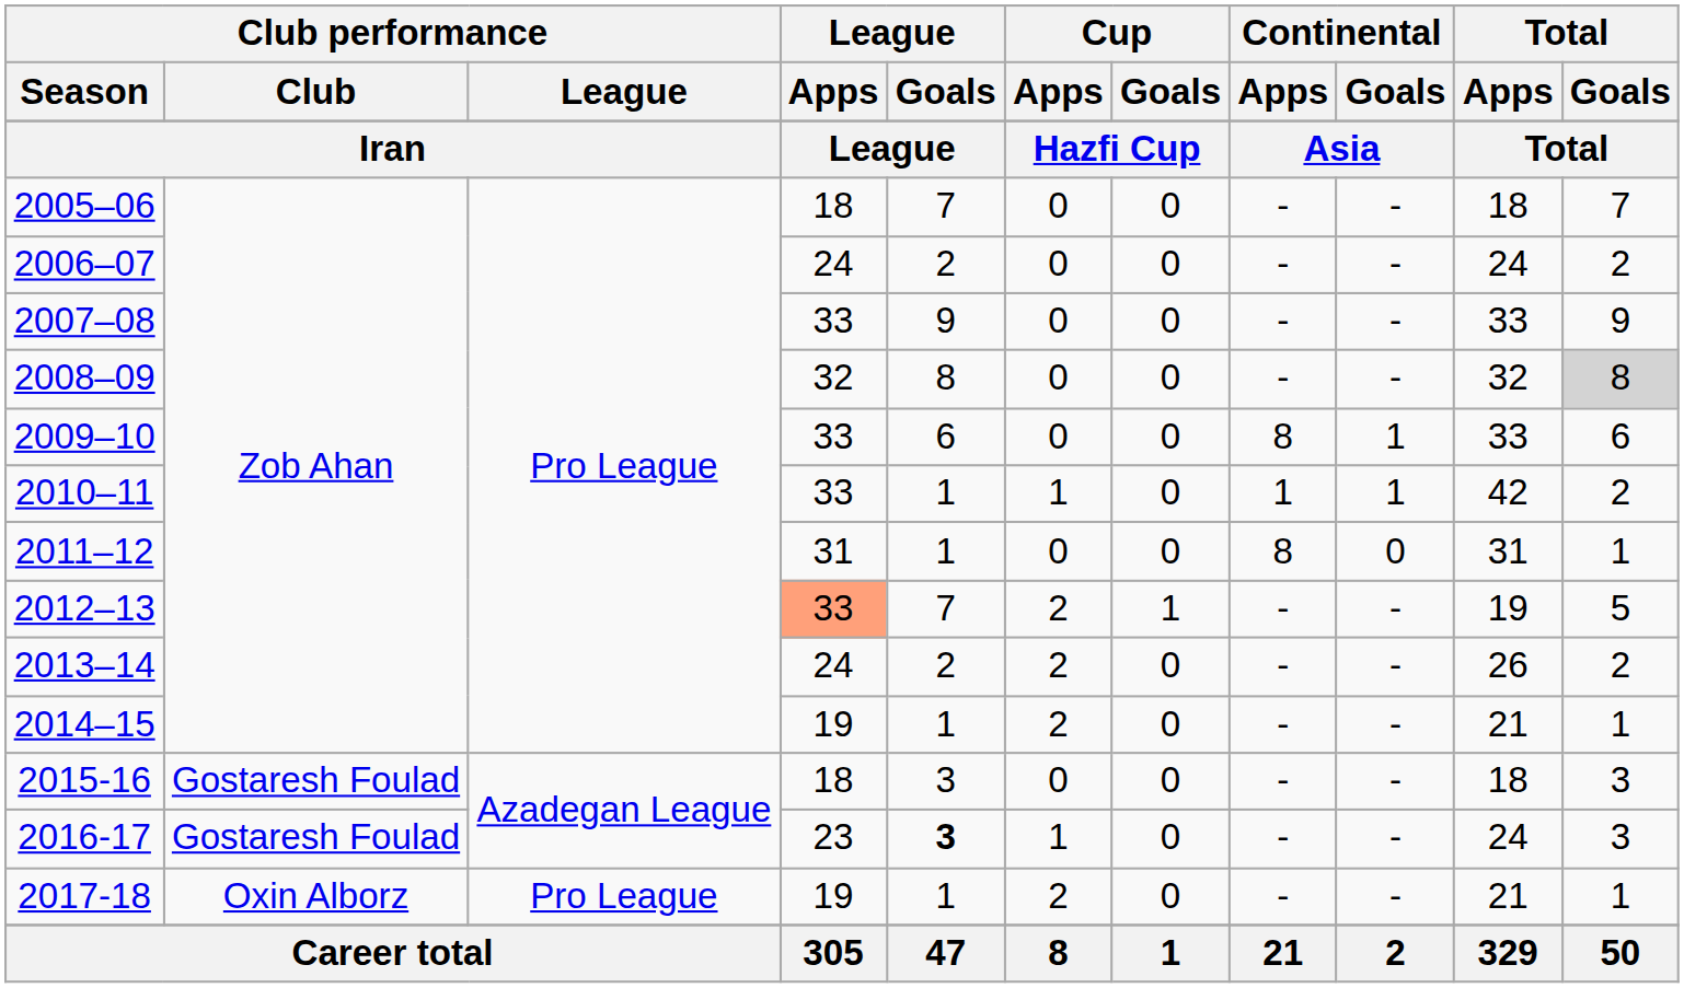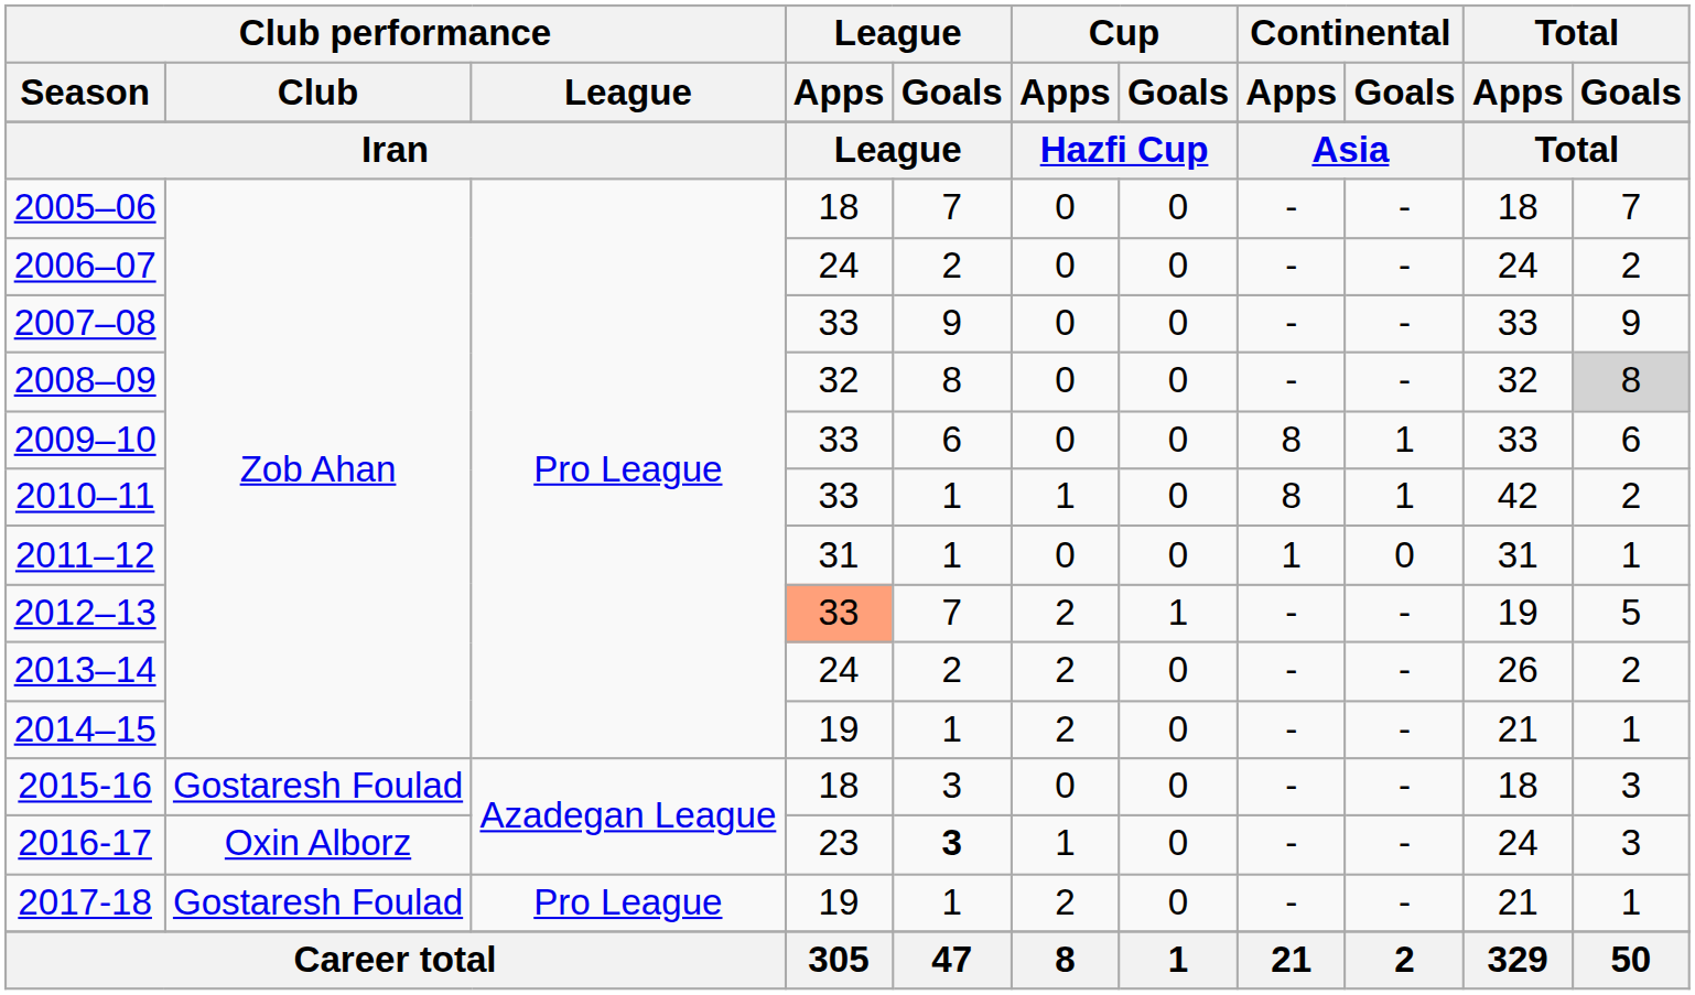2010–11 | Continental / Apps: 1 -> 8
2011–12 | Continental / Apps: 8 -> 1
2016-17 | Club performance / Club: Gostaresh Foulad -> Oxin Alborz
2017-18 | Club performance / Club: Oxin Alborz -> Gostaresh Foulad
